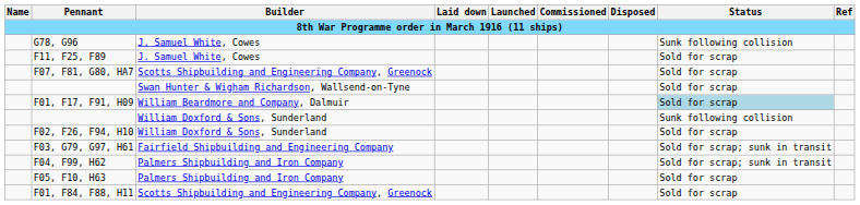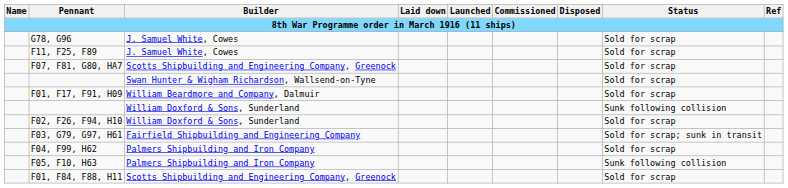G78, G96 | Status: Sunk following collision -> Sold for scrap
F01, F17, F91, H09 | Status: lightblue background -> no background
F04, F99, H62 | Status: Sold for scrap; sunk in transit -> Sold for scrap
F05, F10, H63 | Status: Sold for scrap -> Sunk following collision
